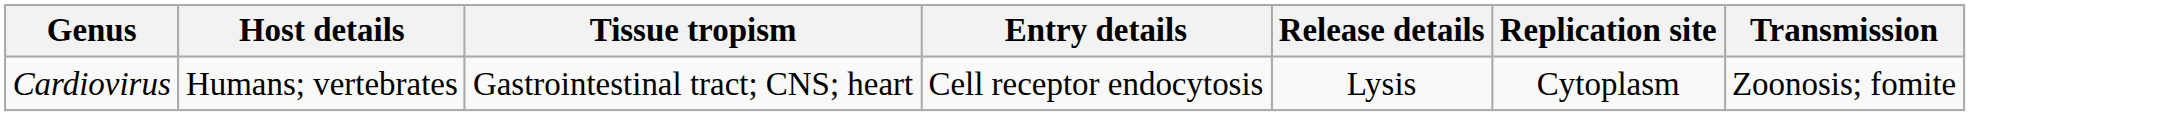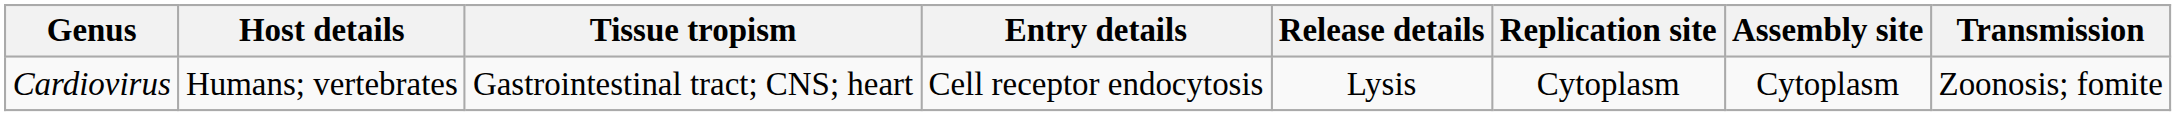+ column: Assembly site | Cytoplasm
